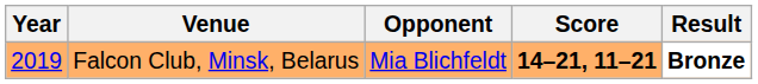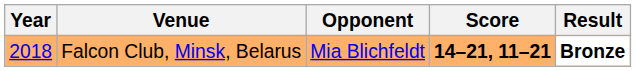Falcon Club, Minsk, Belarus | Year: 2019 -> 2018
